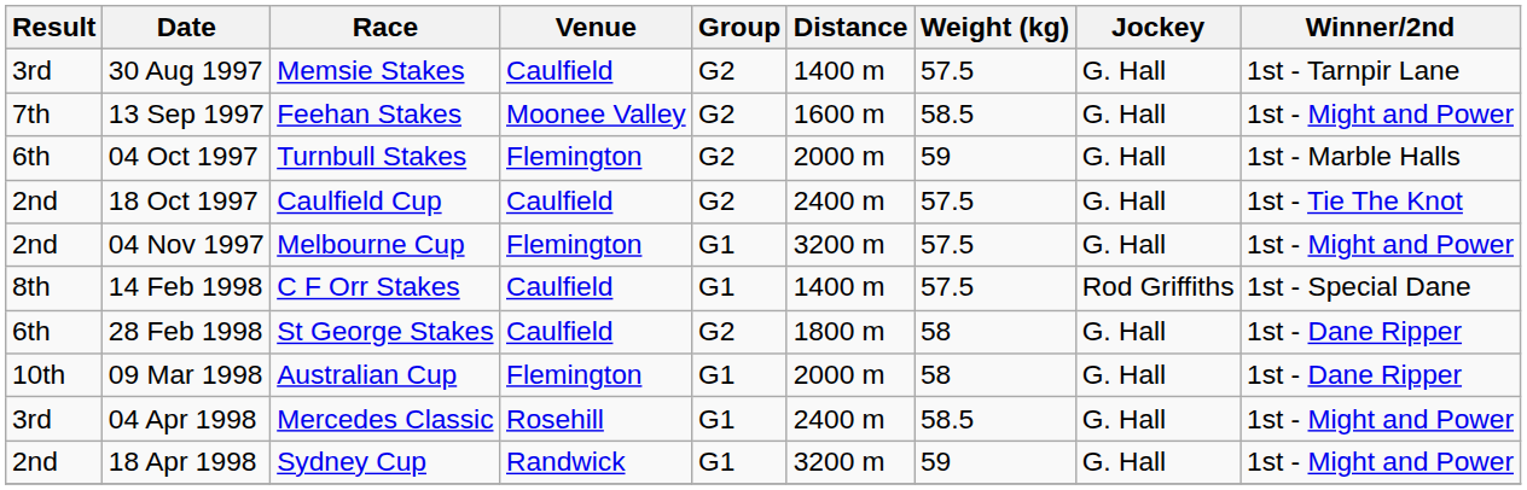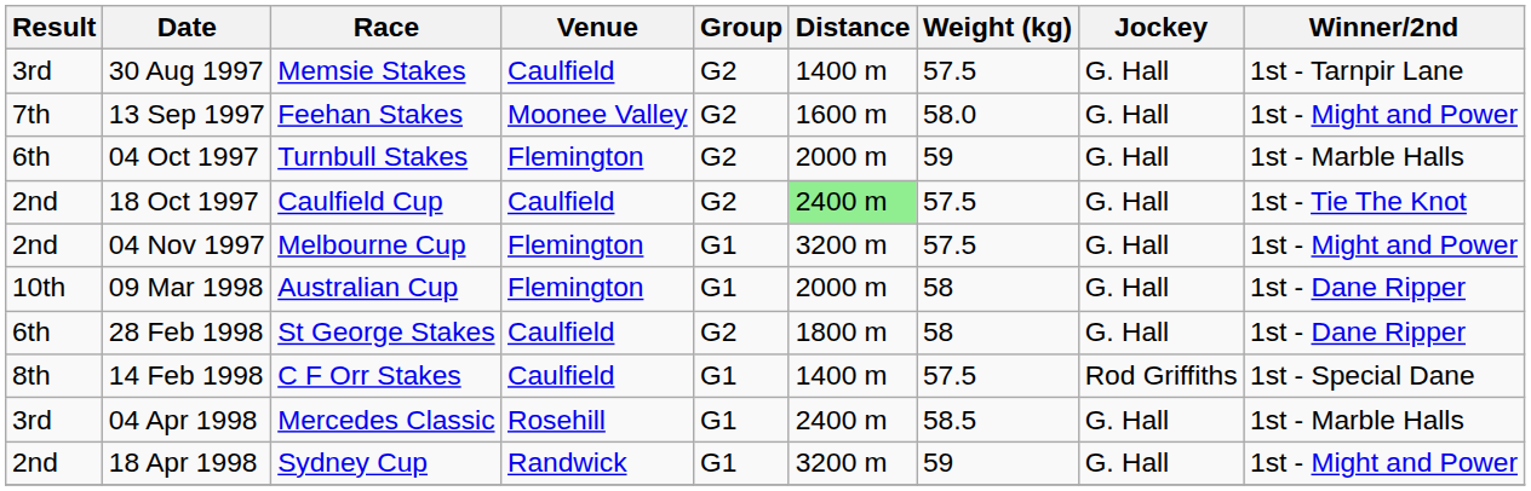13 Sep 1997 | Weight (kg): 58.5 -> 58.0
18 Oct 1997 | Distance: no background -> lightgreen background
rows swapped: 14 Feb 1998 <-> 09 Mar 1998
04 Apr 1998 | Winner/2nd: 1st - Might and Power -> 1st - Marble Halls
